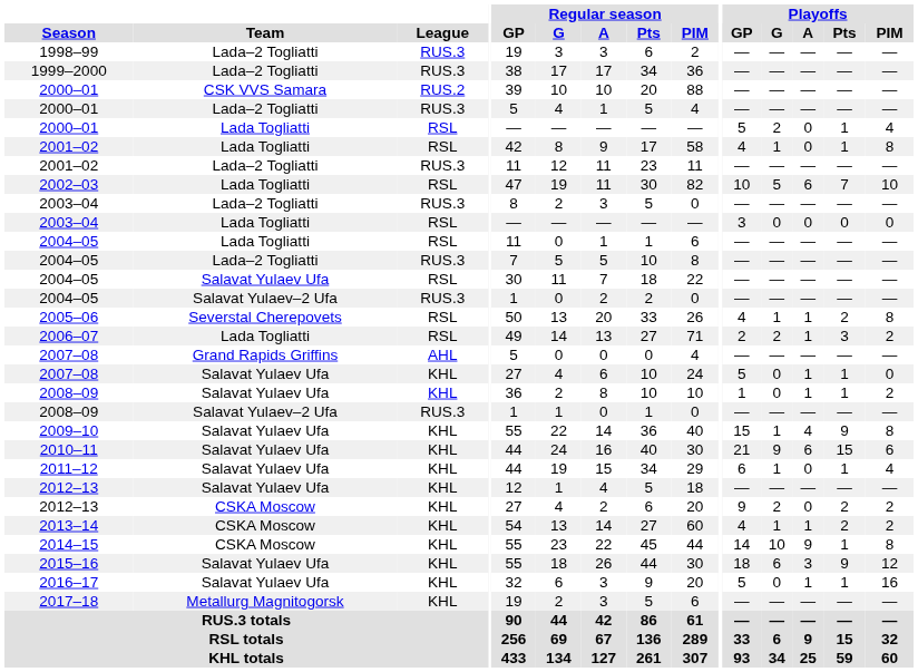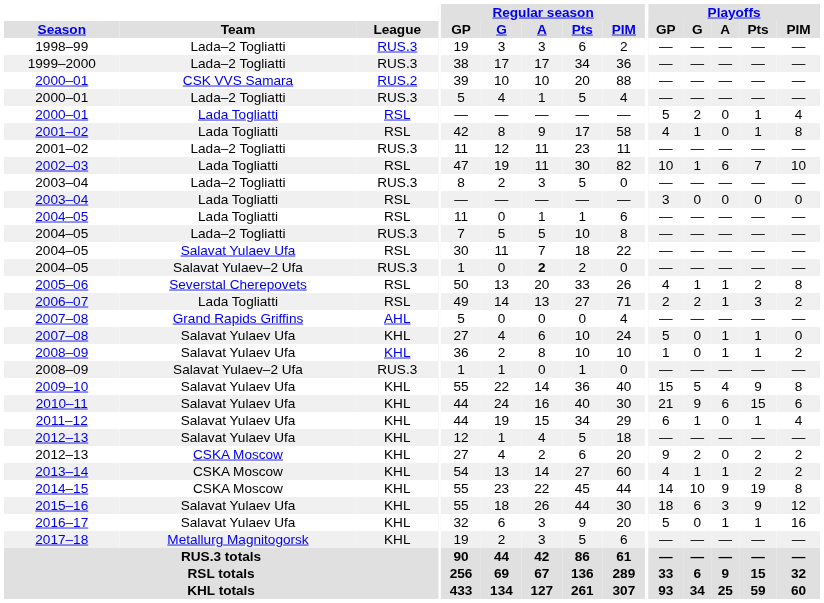2002–03 | Playoffs / G: 5 -> 1
2004–05 / Salavat Yulaev–2 Ufa | Regular season / A: normal -> bold
2009–10 | Playoffs / G: 1 -> 5
2014–15 | Playoffs / Pts: 1 -> 19
